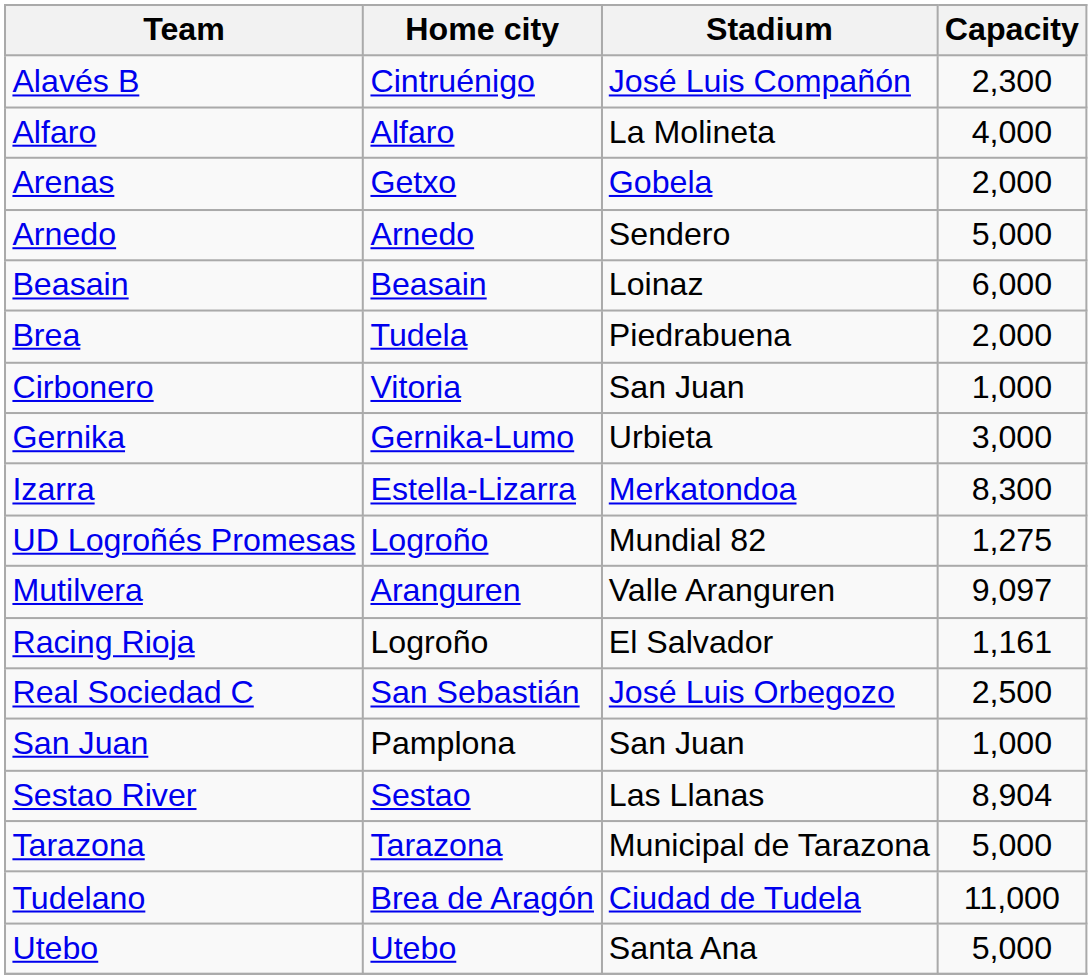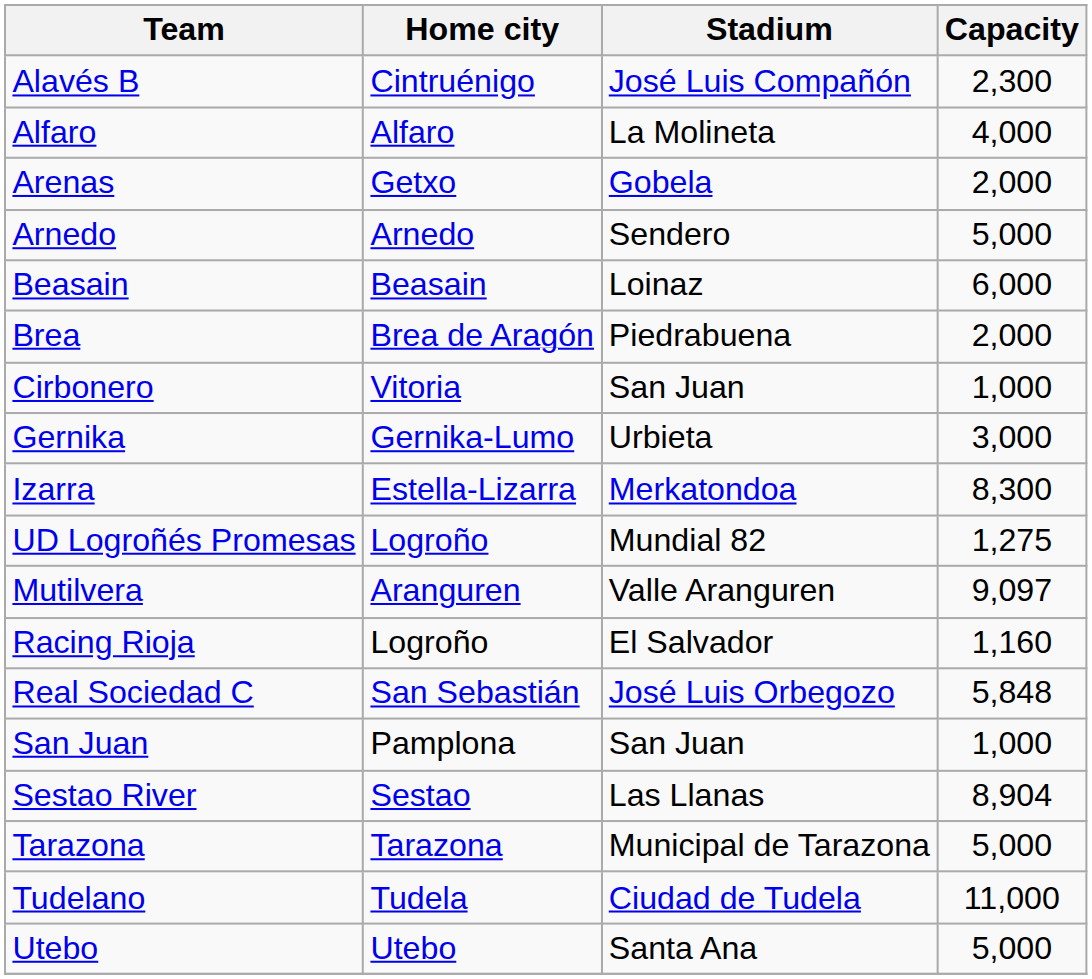Brea | Home city: Tudela -> Brea de Aragón
Racing Rioja | Capacity: 1,161 -> 1,160
Real Sociedad C | Capacity: 2,500 -> 5,848
Tudelano | Home city: Brea de Aragón -> Tudela
